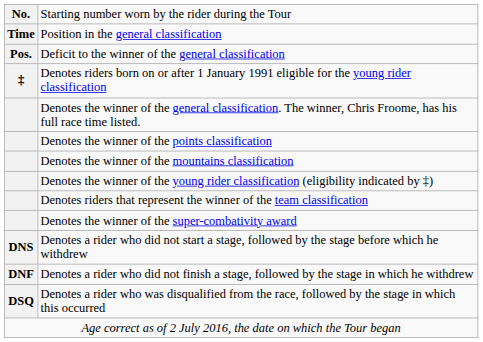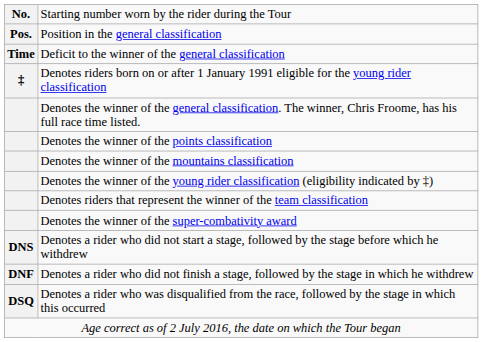Position in the general classification | column 1: Time -> Pos.
Deficit to the winner of the general classification | column 1: Pos. -> Time
